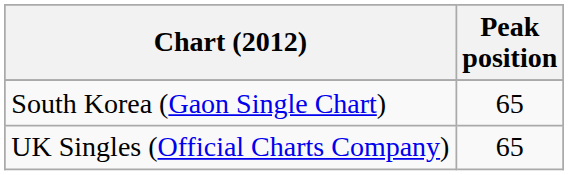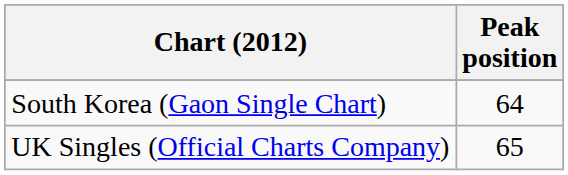South Korea (Gaon Single Chart) | Peak position: 65 -> 64
